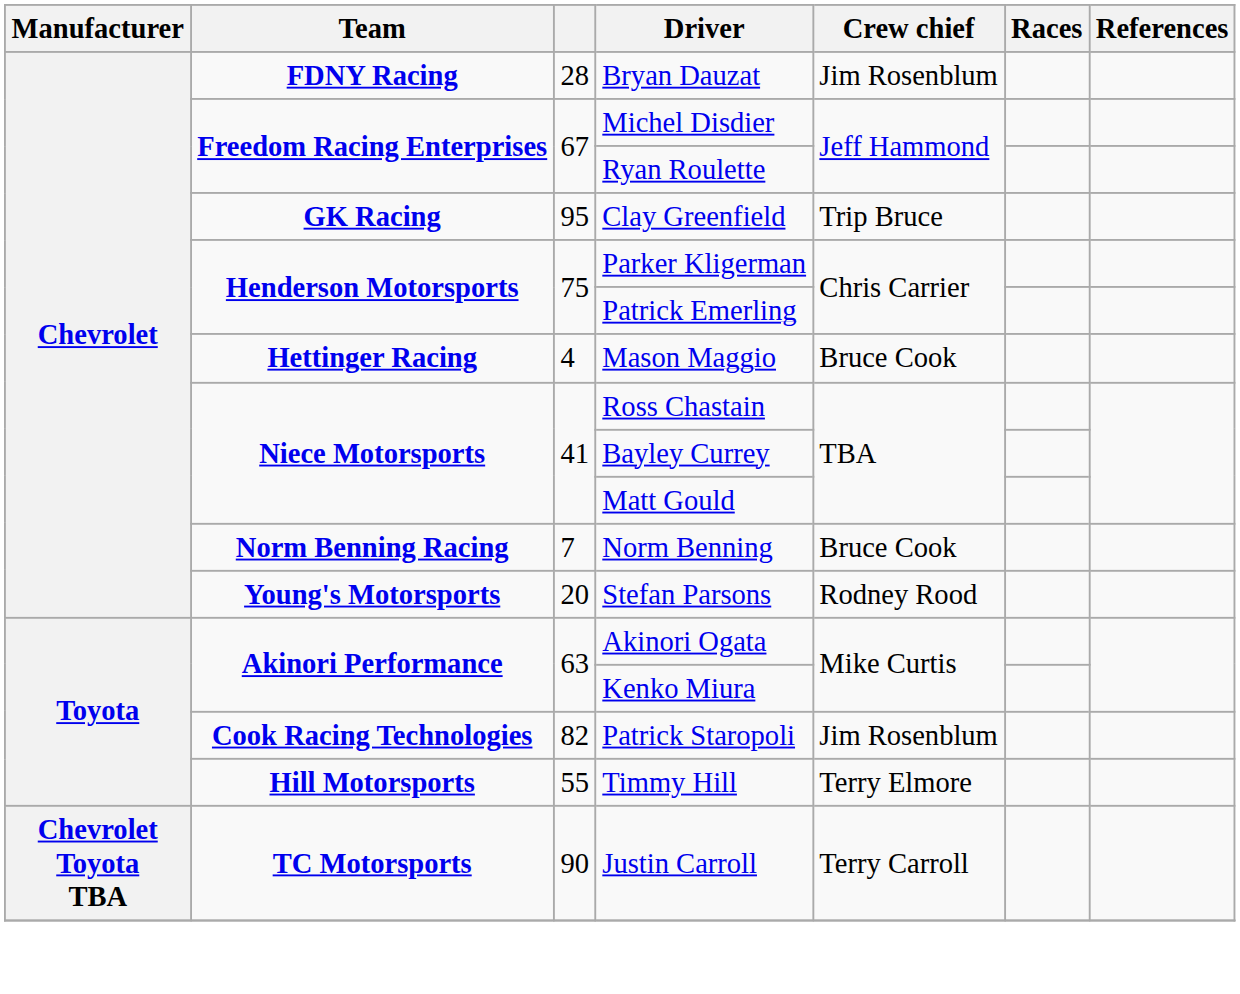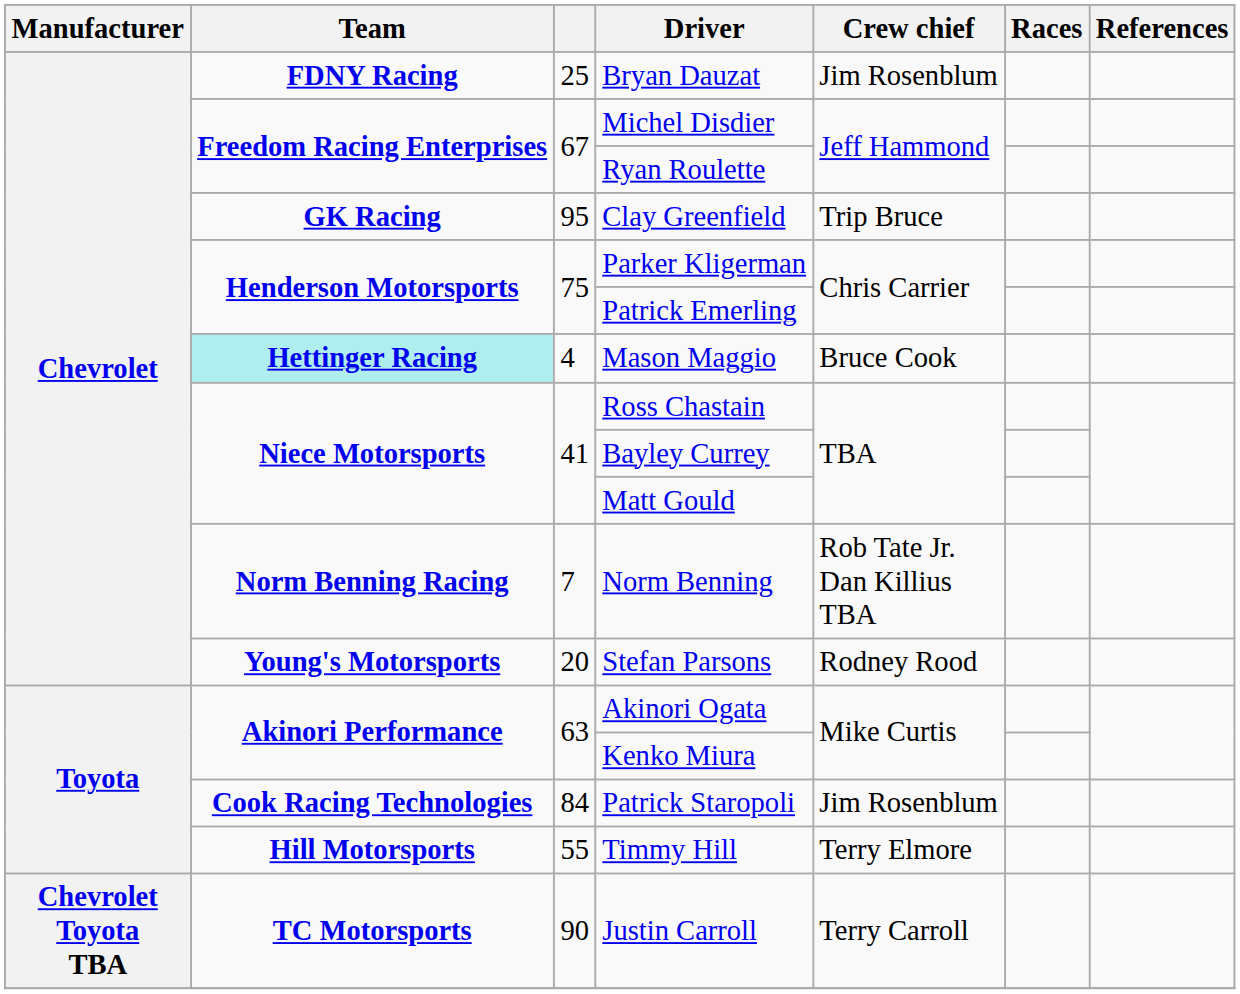Bryan Dauzat | column 3: 28 -> 25
Mason Maggio | Team: no background -> paleturquoise background
Norm Benning | Crew chief: Bruce Cook -> Rob Tate Jr. Dan Killius TBA
Patrick Staropoli | column 3: 82 -> 84
